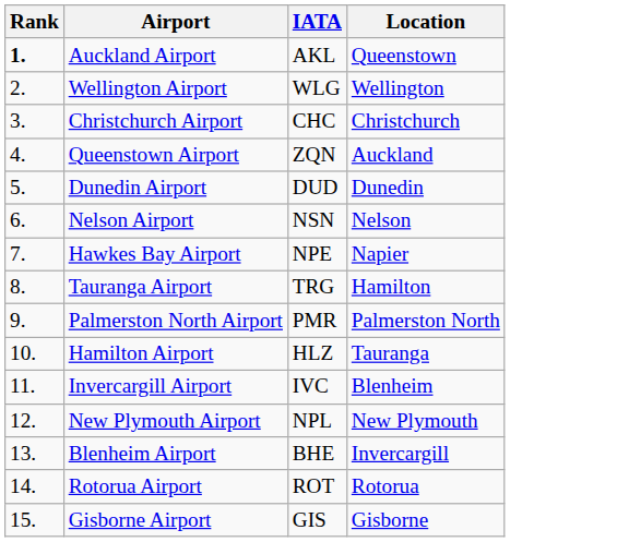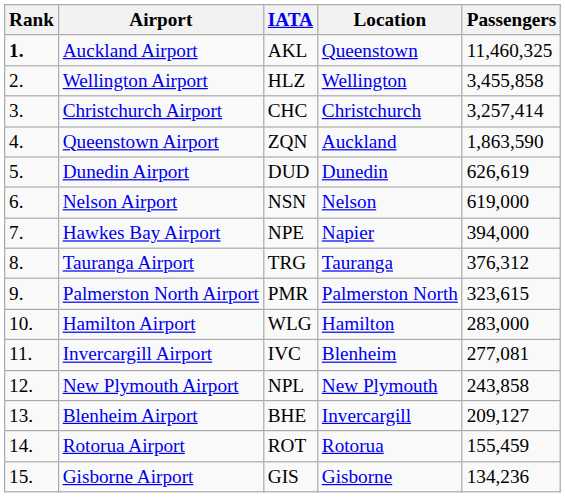+ column: Passengers | 11,460,325 | 3,455,858 | 3,257,414 | 1,863,590 | 626,619 | 619,000 | 394,000 | 376,312 | 323,615 | 283,000 | 277,081 | 243,858 | 209,127 | 155,459 | 134,236
Wellington Airport | IATA: WLG -> HLZ
Tauranga Airport | Location: Hamilton -> Tauranga
Hamilton Airport | IATA: HLZ -> WLG
Hamilton Airport | Location: Tauranga -> Hamilton
